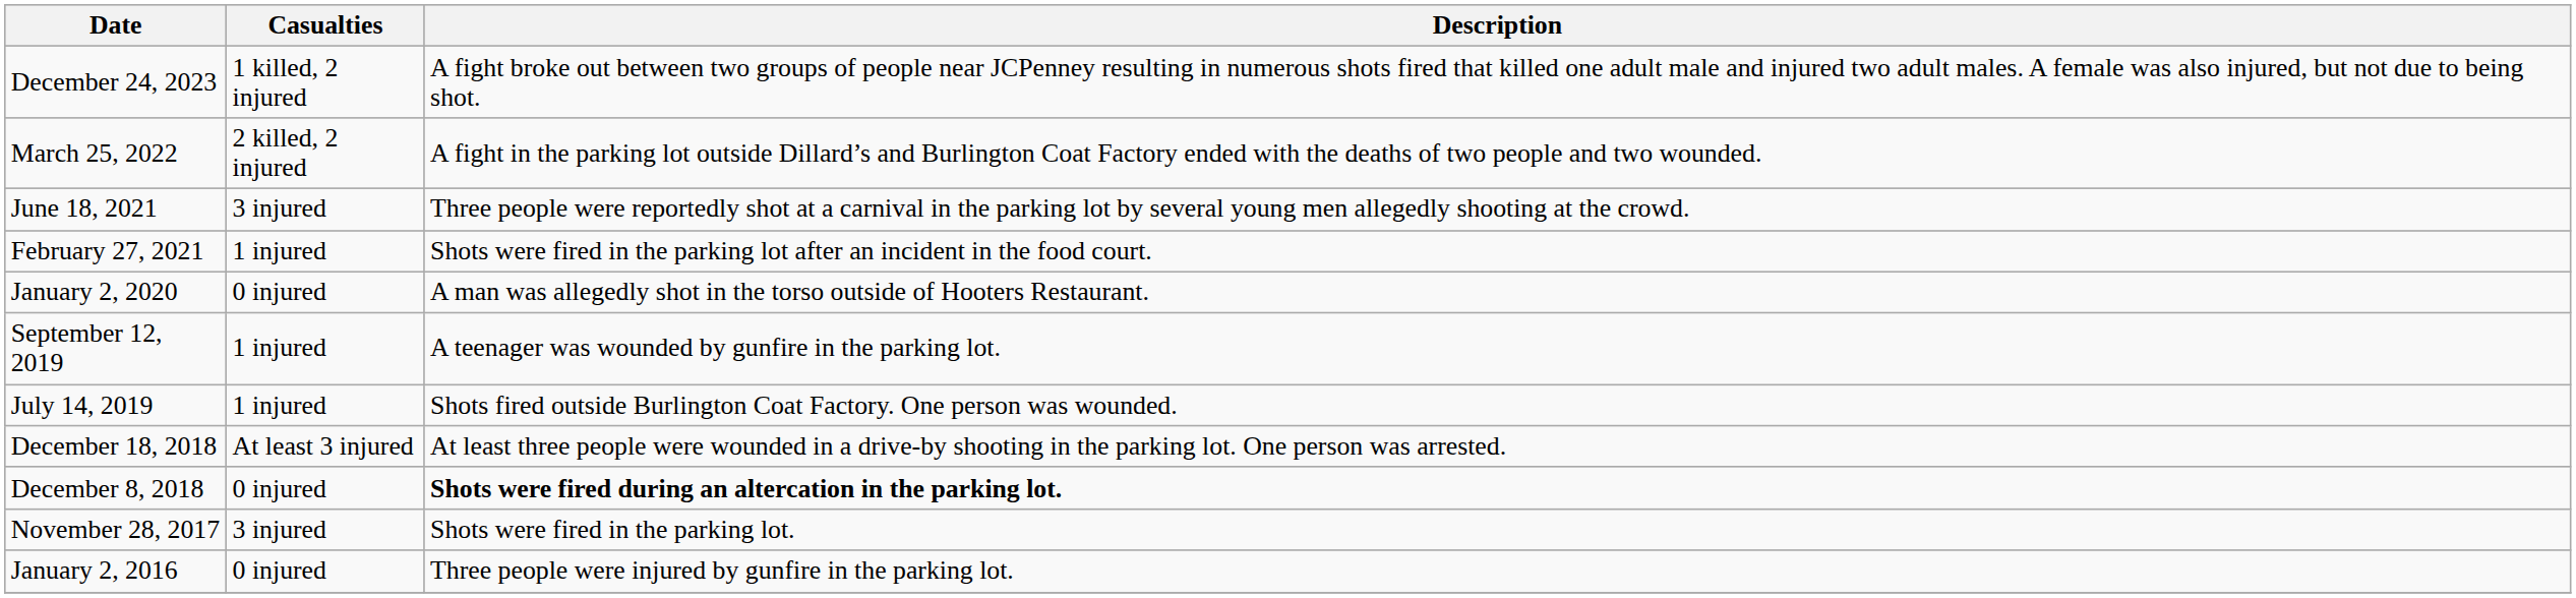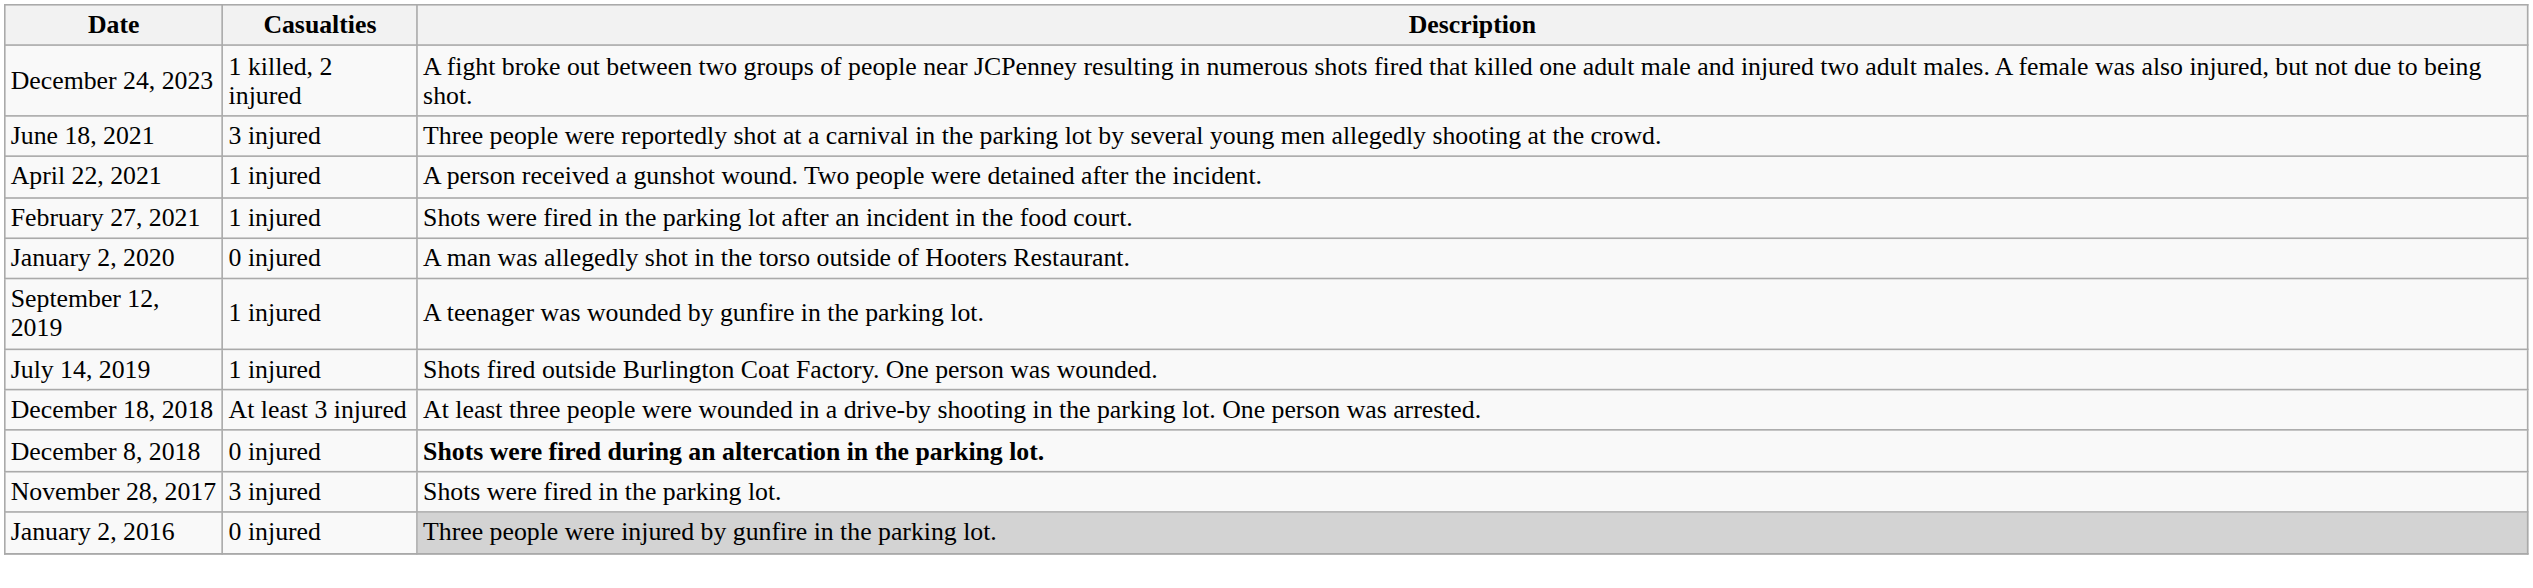- row: March 25, 2022 | 2 killed, 2 injured | A fight in the parking lot outside Dillard’s and Burlington Coat Factory ended with the deaths of two people and two wounded.
+ row: April 22, 2021 | 1 injured | A person received a gunshot wound. Two people were detained after the incident.
January 2, 2016 | Description: no background -> lightgrey background
